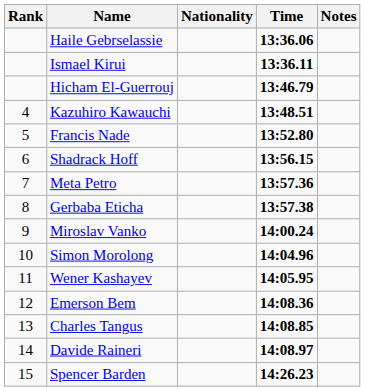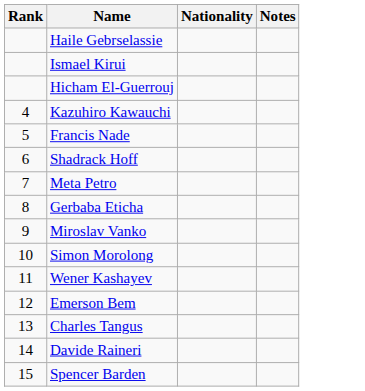- column: Time | 13:36.06 | 13:36.11 | 13:46.79 | 13:48.51 | 13:52.80 | 13:56.15 | 13:57.36 | 13:57.38 | 14:00.24 | 14:04.96 | 14:05.95 | 14:08.36 | 14:08.85 | 14:08.97 | 14:26.23
